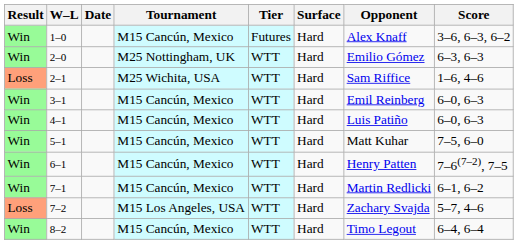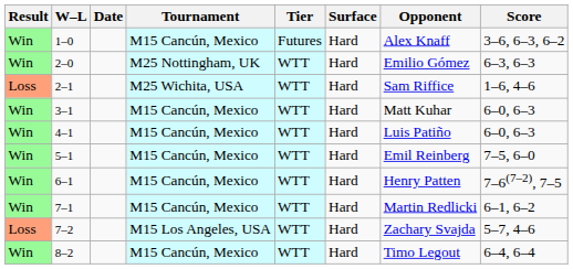3–1 | Opponent: Emil Reinberg -> Matt Kuhar
5–1 | Opponent: Matt Kuhar -> Emil Reinberg
